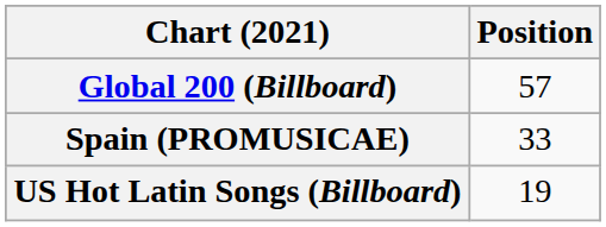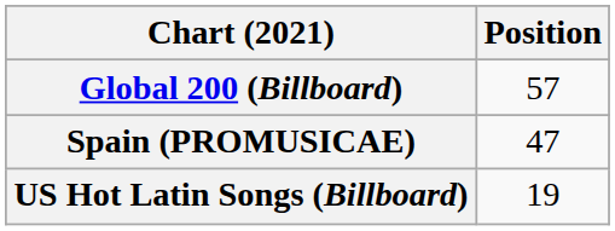Spain (PROMUSICAE) | Position: 33 -> 47
